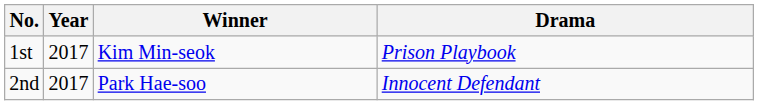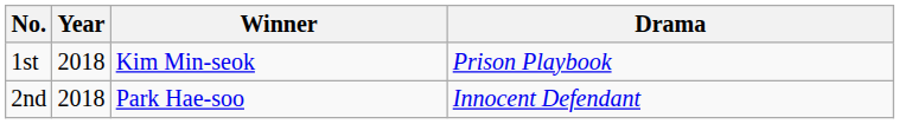1st | Year: 2017 -> 2018
2nd | Year: 2017 -> 2018
